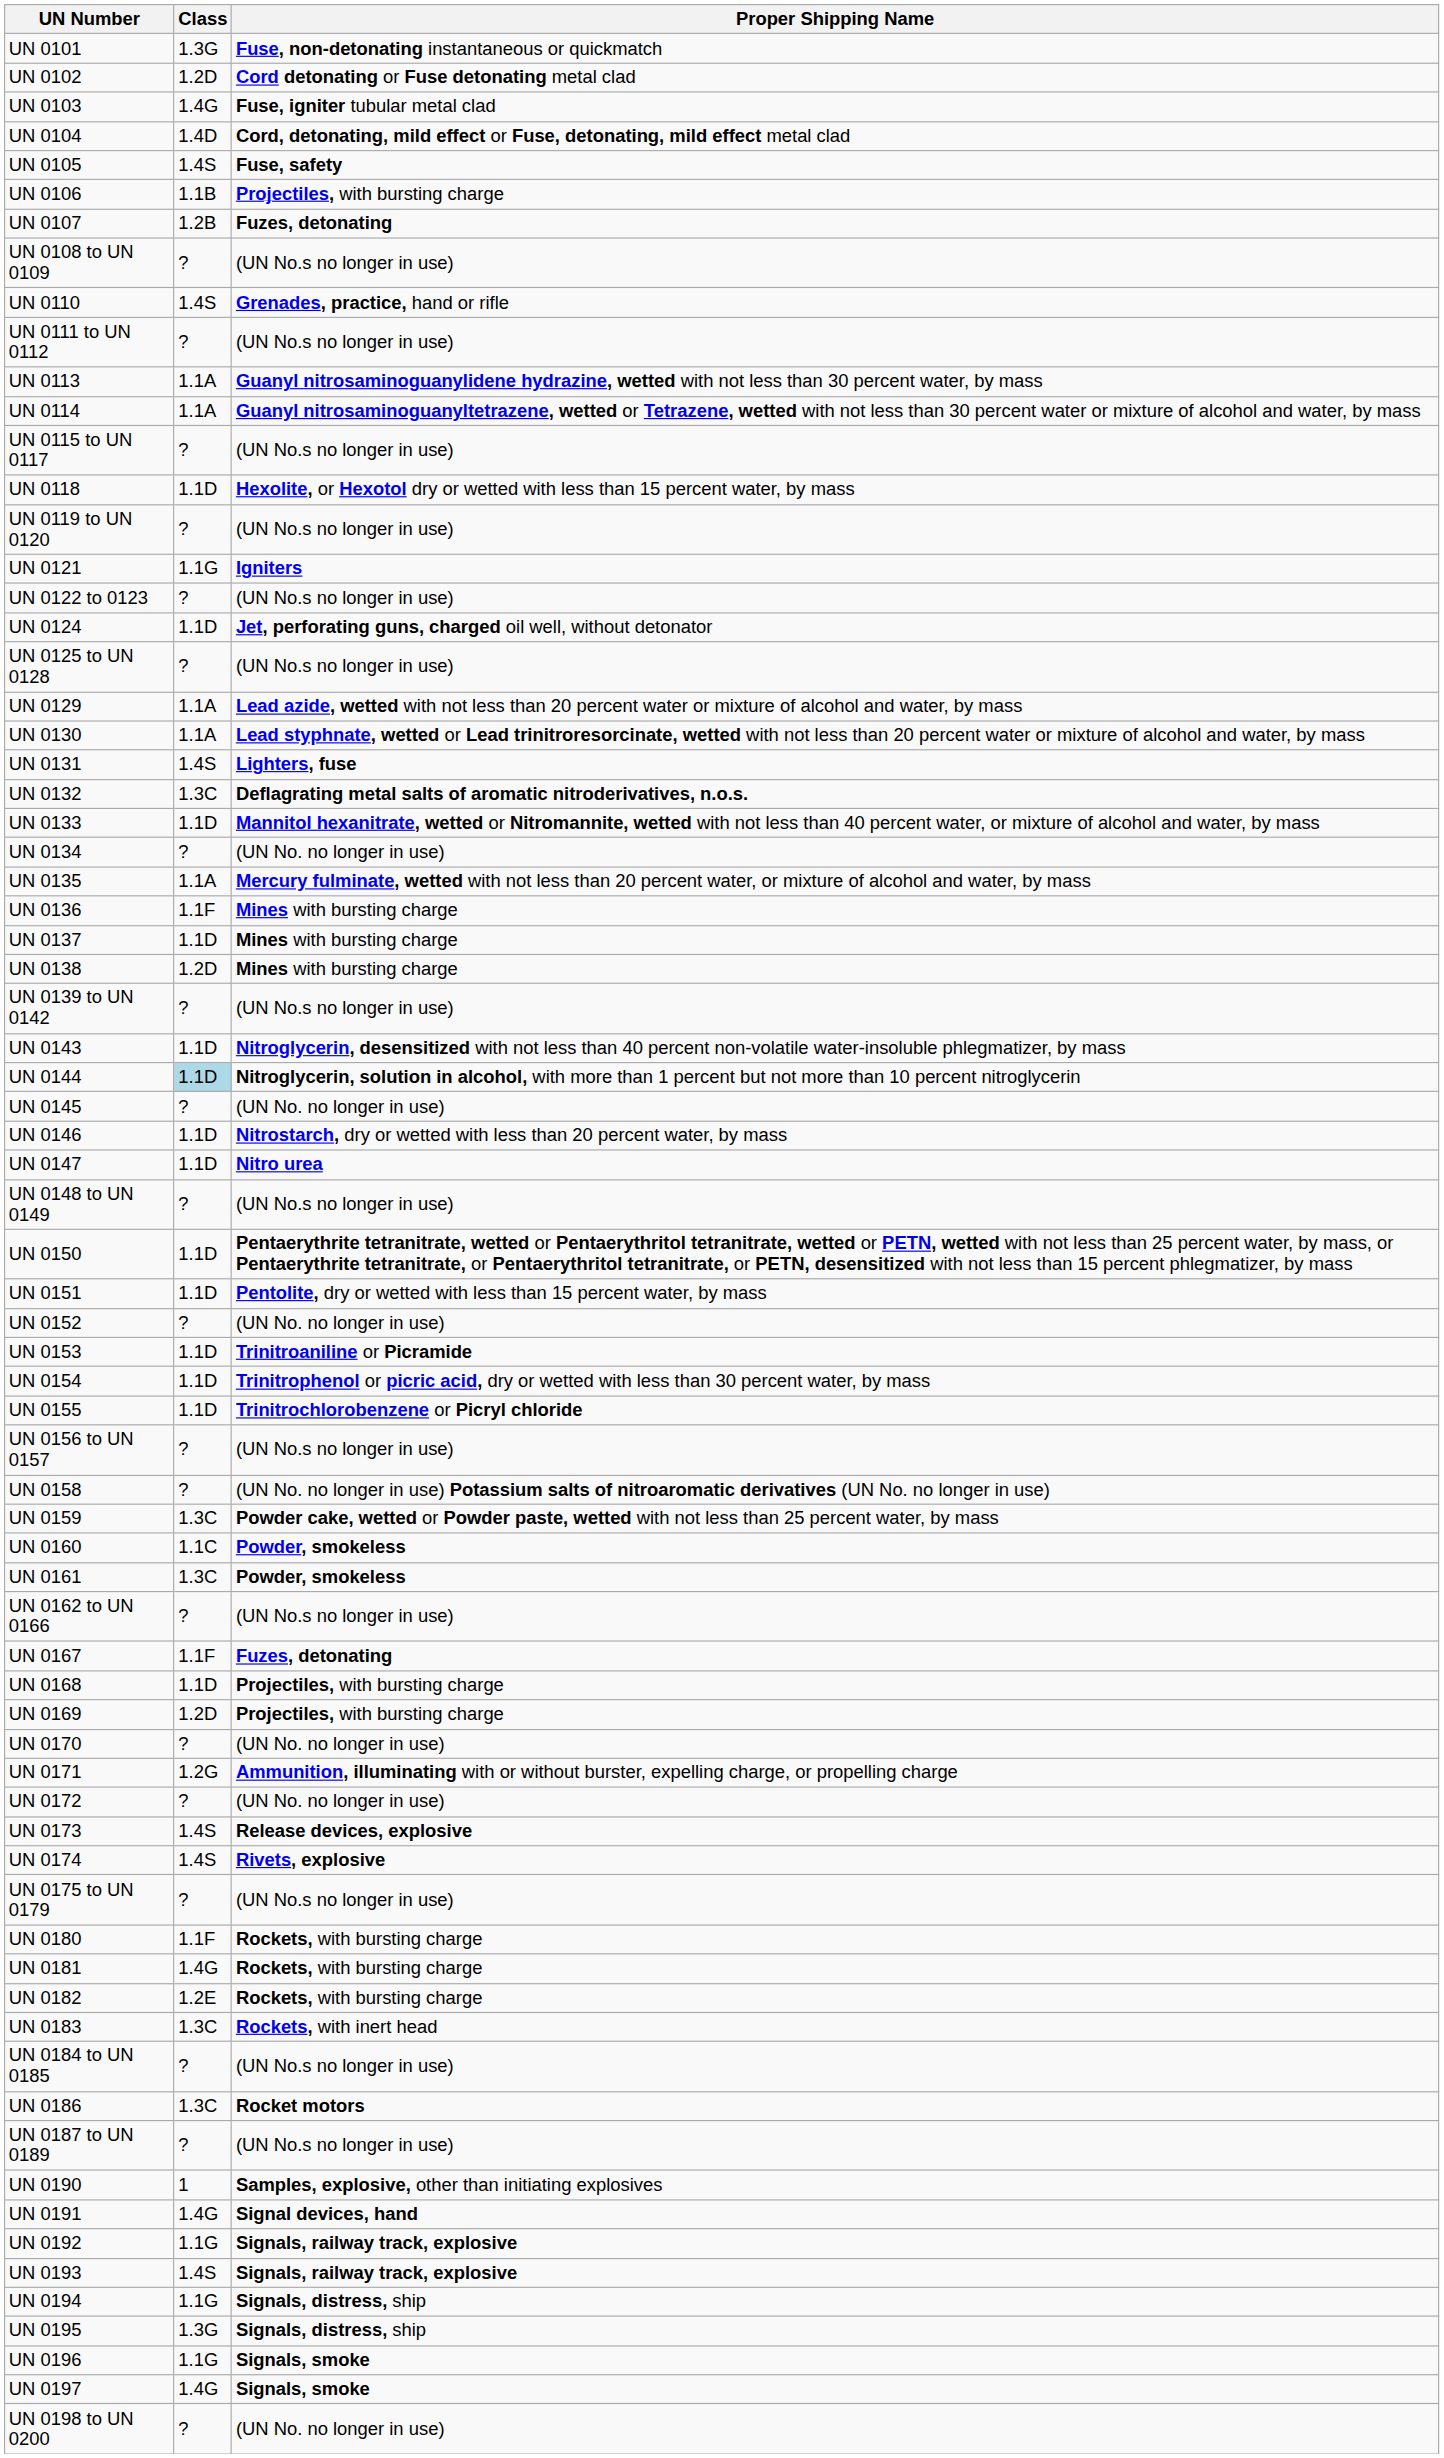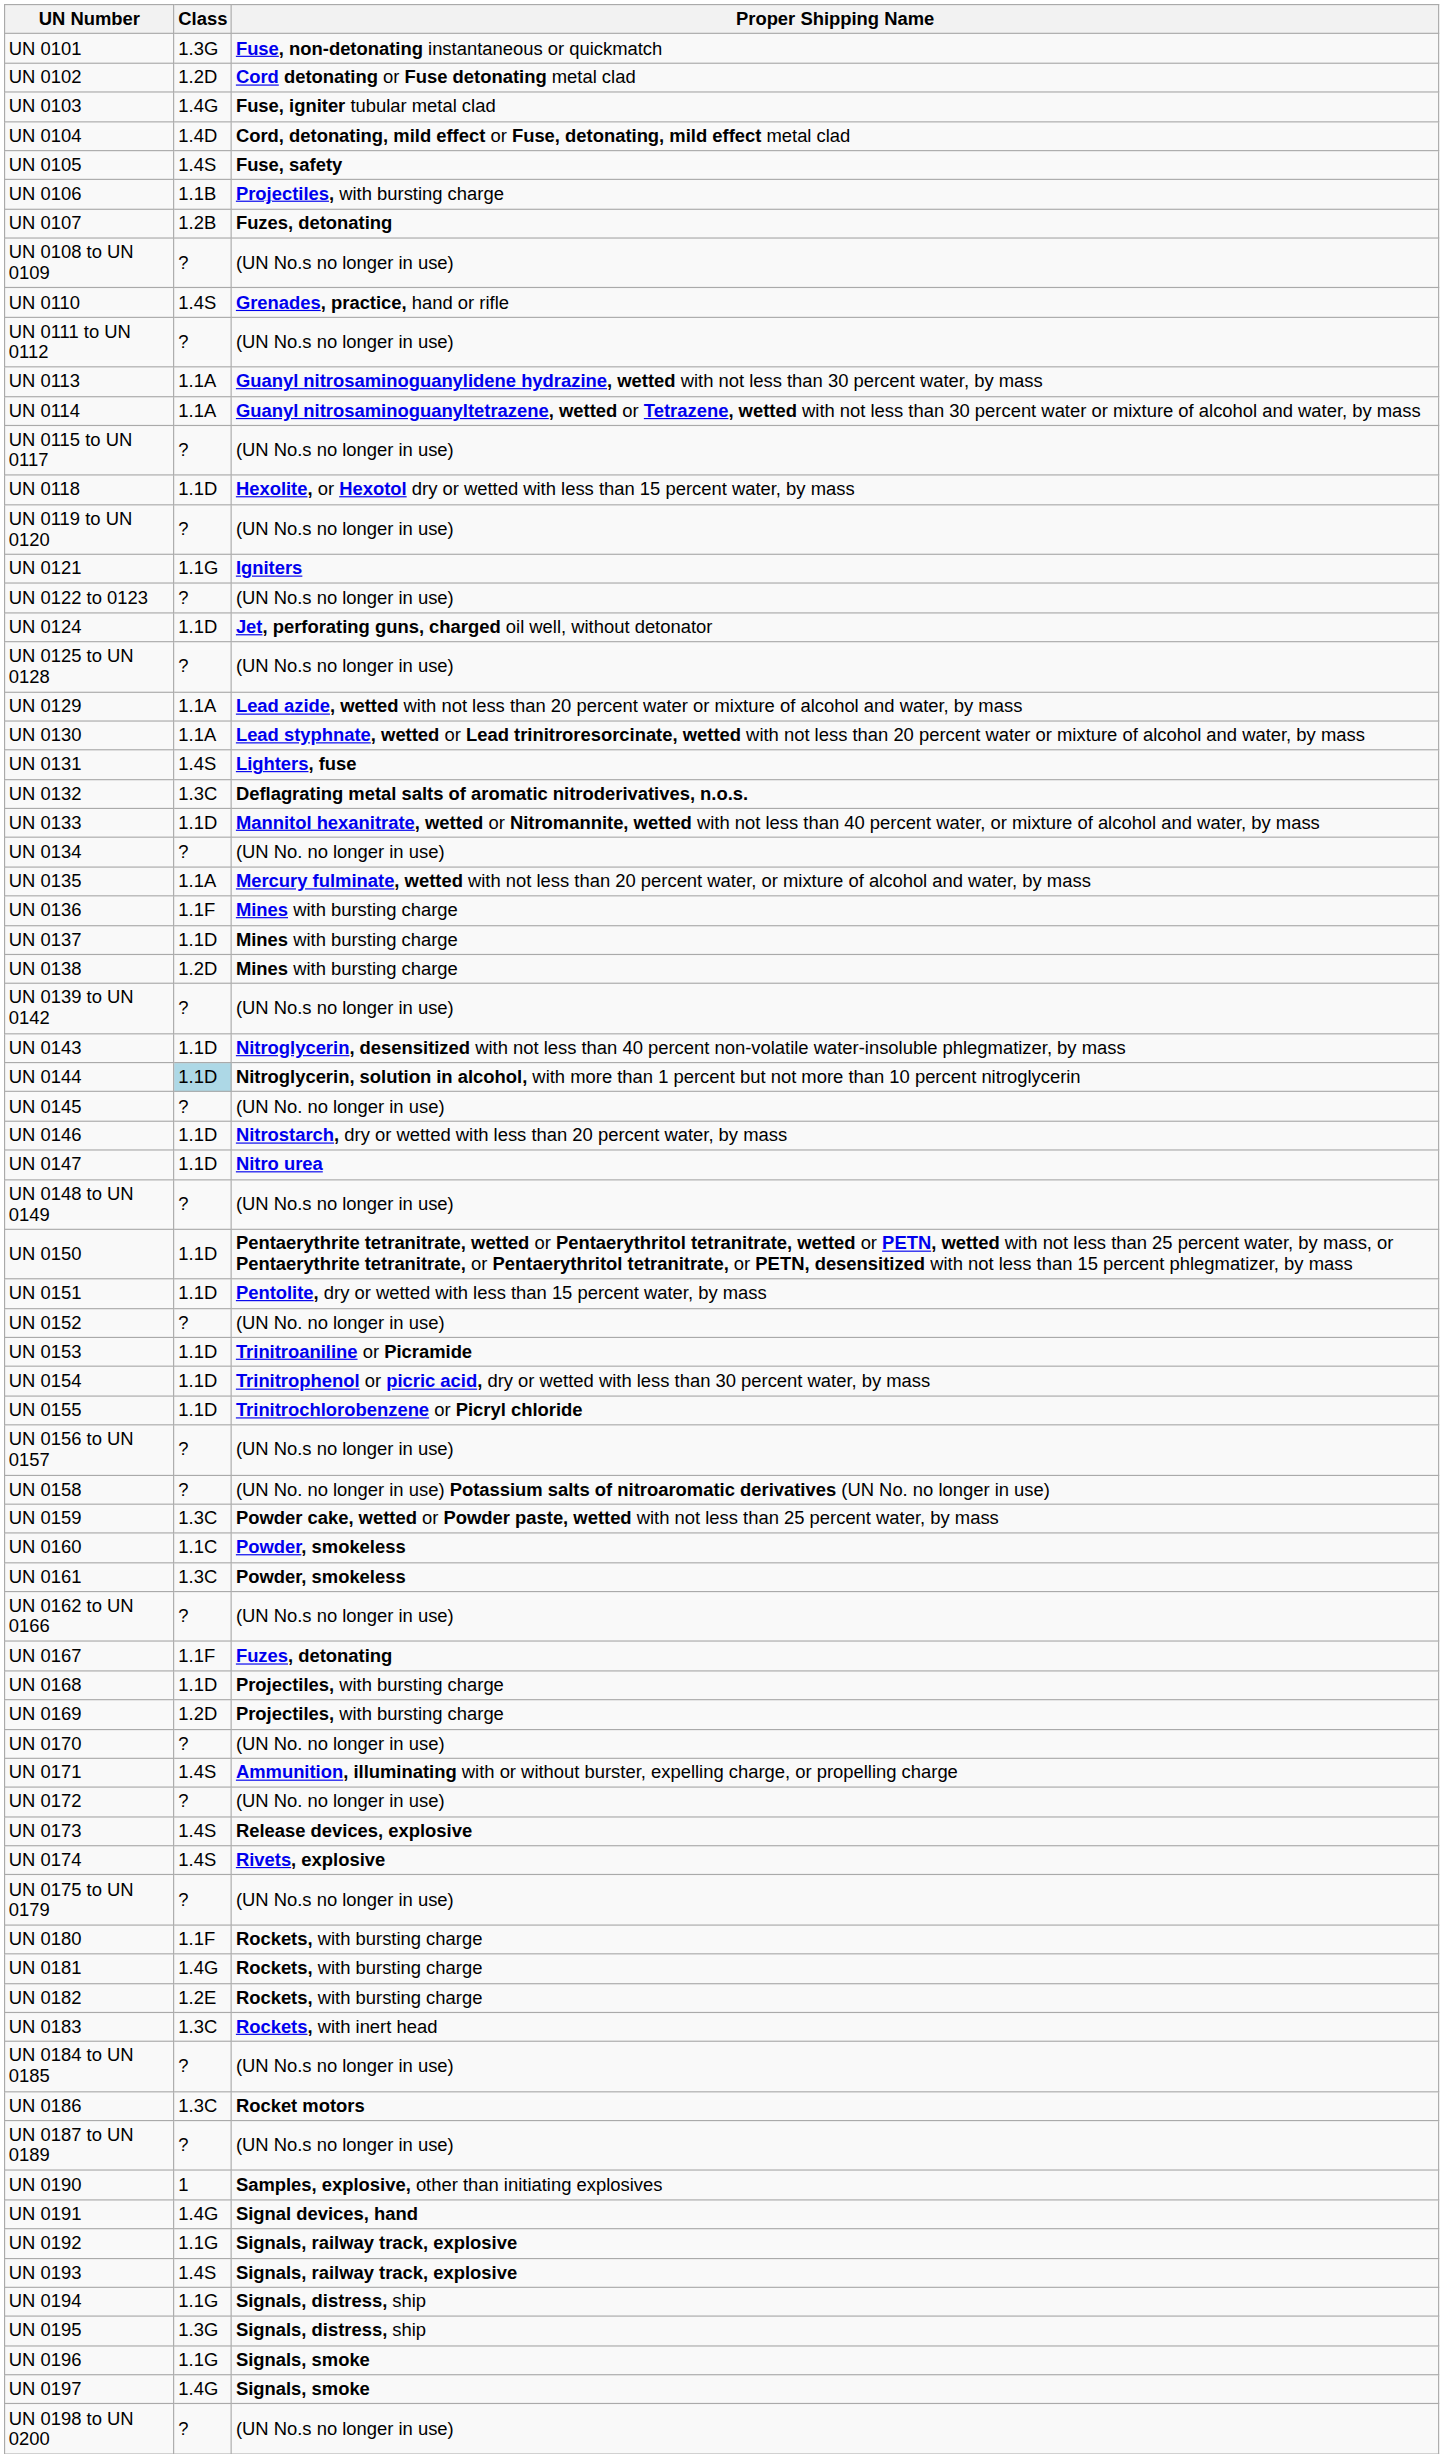UN 0171 | Class: 1.2G -> 1.4S
UN 0198 to UN 0200 | Proper Shipping Name: (UN No. no longer in use) -> (UN No.s no longer in use)
